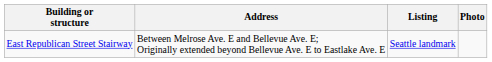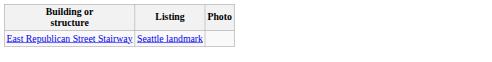- column: Address | Between Melrose Ave. E and Bellevue Ave. E; Originally extended beyond Bellevue Ave. E to Eastlake Ave. E
